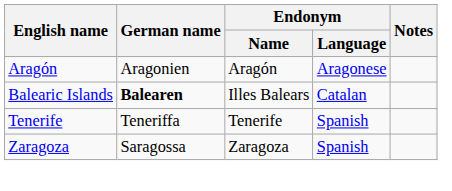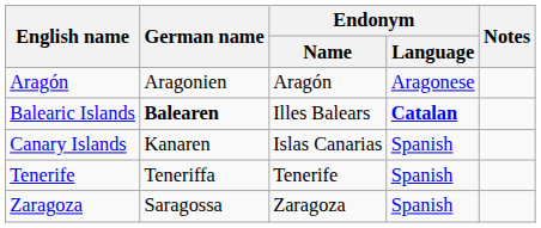Balearic Islands | Endonym / Language: normal -> bold
+ row: Canary Islands | Kanaren | Islas Canarias | Spanish
